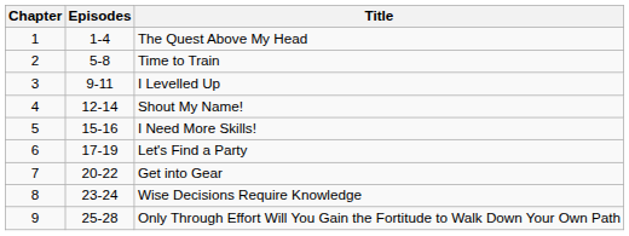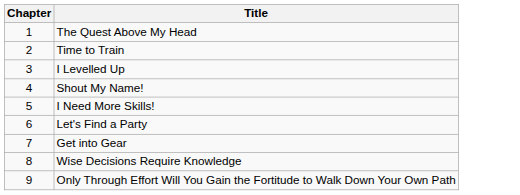- column: Episodes | 1-4 | 5-8 | 9-11 | 12-14 | 15-16 | 17-19 | 20-22 | 23-24 | 25-28
